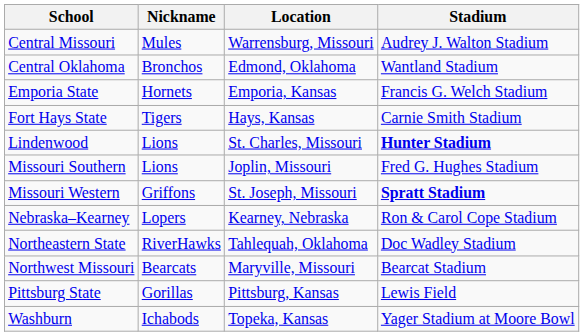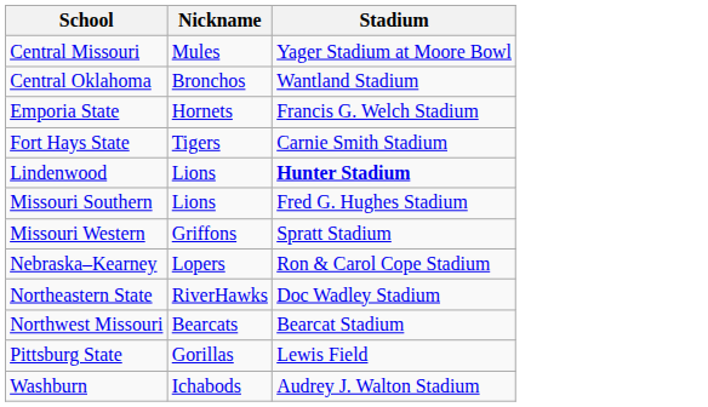- column: Location | Warrensburg, Missouri | Edmond, Oklahoma | Emporia, Kansas | Hays, Kansas | St. Charles, Missouri | Joplin, Missouri | St. Joseph, Missouri | Kearney, Nebraska | Tahlequah, Oklahoma | Maryville, Missouri | Pittsburg, Kansas | Topeka, Kansas
Central Missouri | Stadium: Audrey J. Walton Stadium -> Yager Stadium at Moore Bowl
Missouri Western | Stadium: bold -> normal
Washburn | Stadium: Yager Stadium at Moore Bowl -> Audrey J. Walton Stadium
